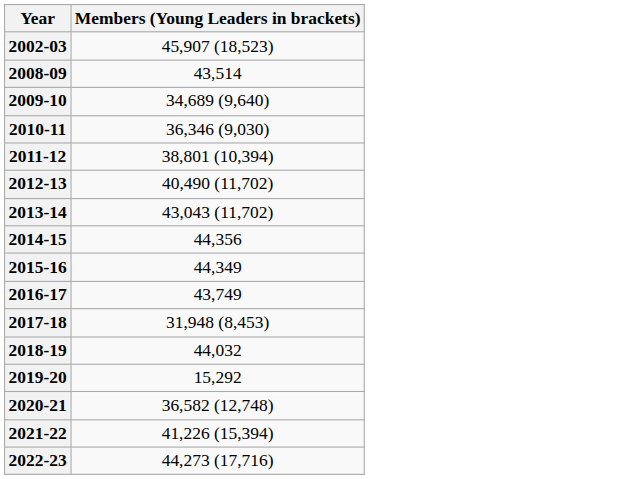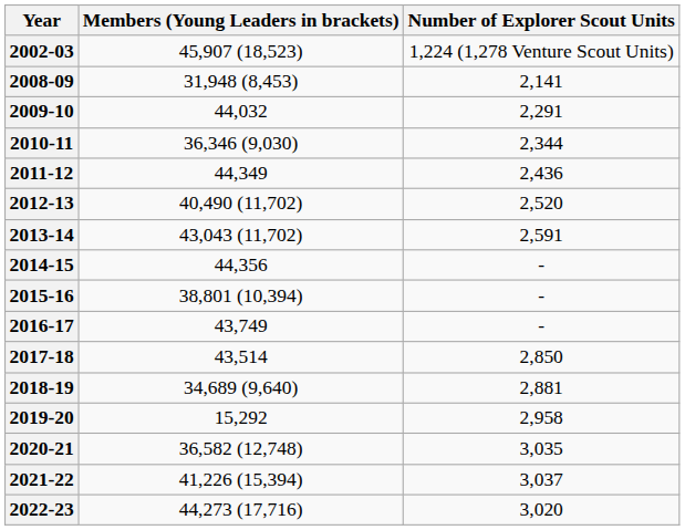+ column: Number of Explorer Scout Units | 1,224 (1,278 Venture Scout Units) | 2,141 | 2,291 | 2,344 | 2,436 | 2,520 | 2,591 | - | - | - | 2,850 | 2,881 | 2,958 | 3,035 | 3,037 | 3,020
2008-09 | Members (Young Leaders in brackets): 43,514 -> 31,948 (8,453)
2009-10 | Members (Young Leaders in brackets): 34,689 (9,640) -> 44,032
2011-12 | Members (Young Leaders in brackets): 38,801 (10,394) -> 44,349
2015-16 | Members (Young Leaders in brackets): 44,349 -> 38,801 (10,394)
2017-18 | Members (Young Leaders in brackets): 31,948 (8,453) -> 43,514
2018-19 | Members (Young Leaders in brackets): 44,032 -> 34,689 (9,640)
